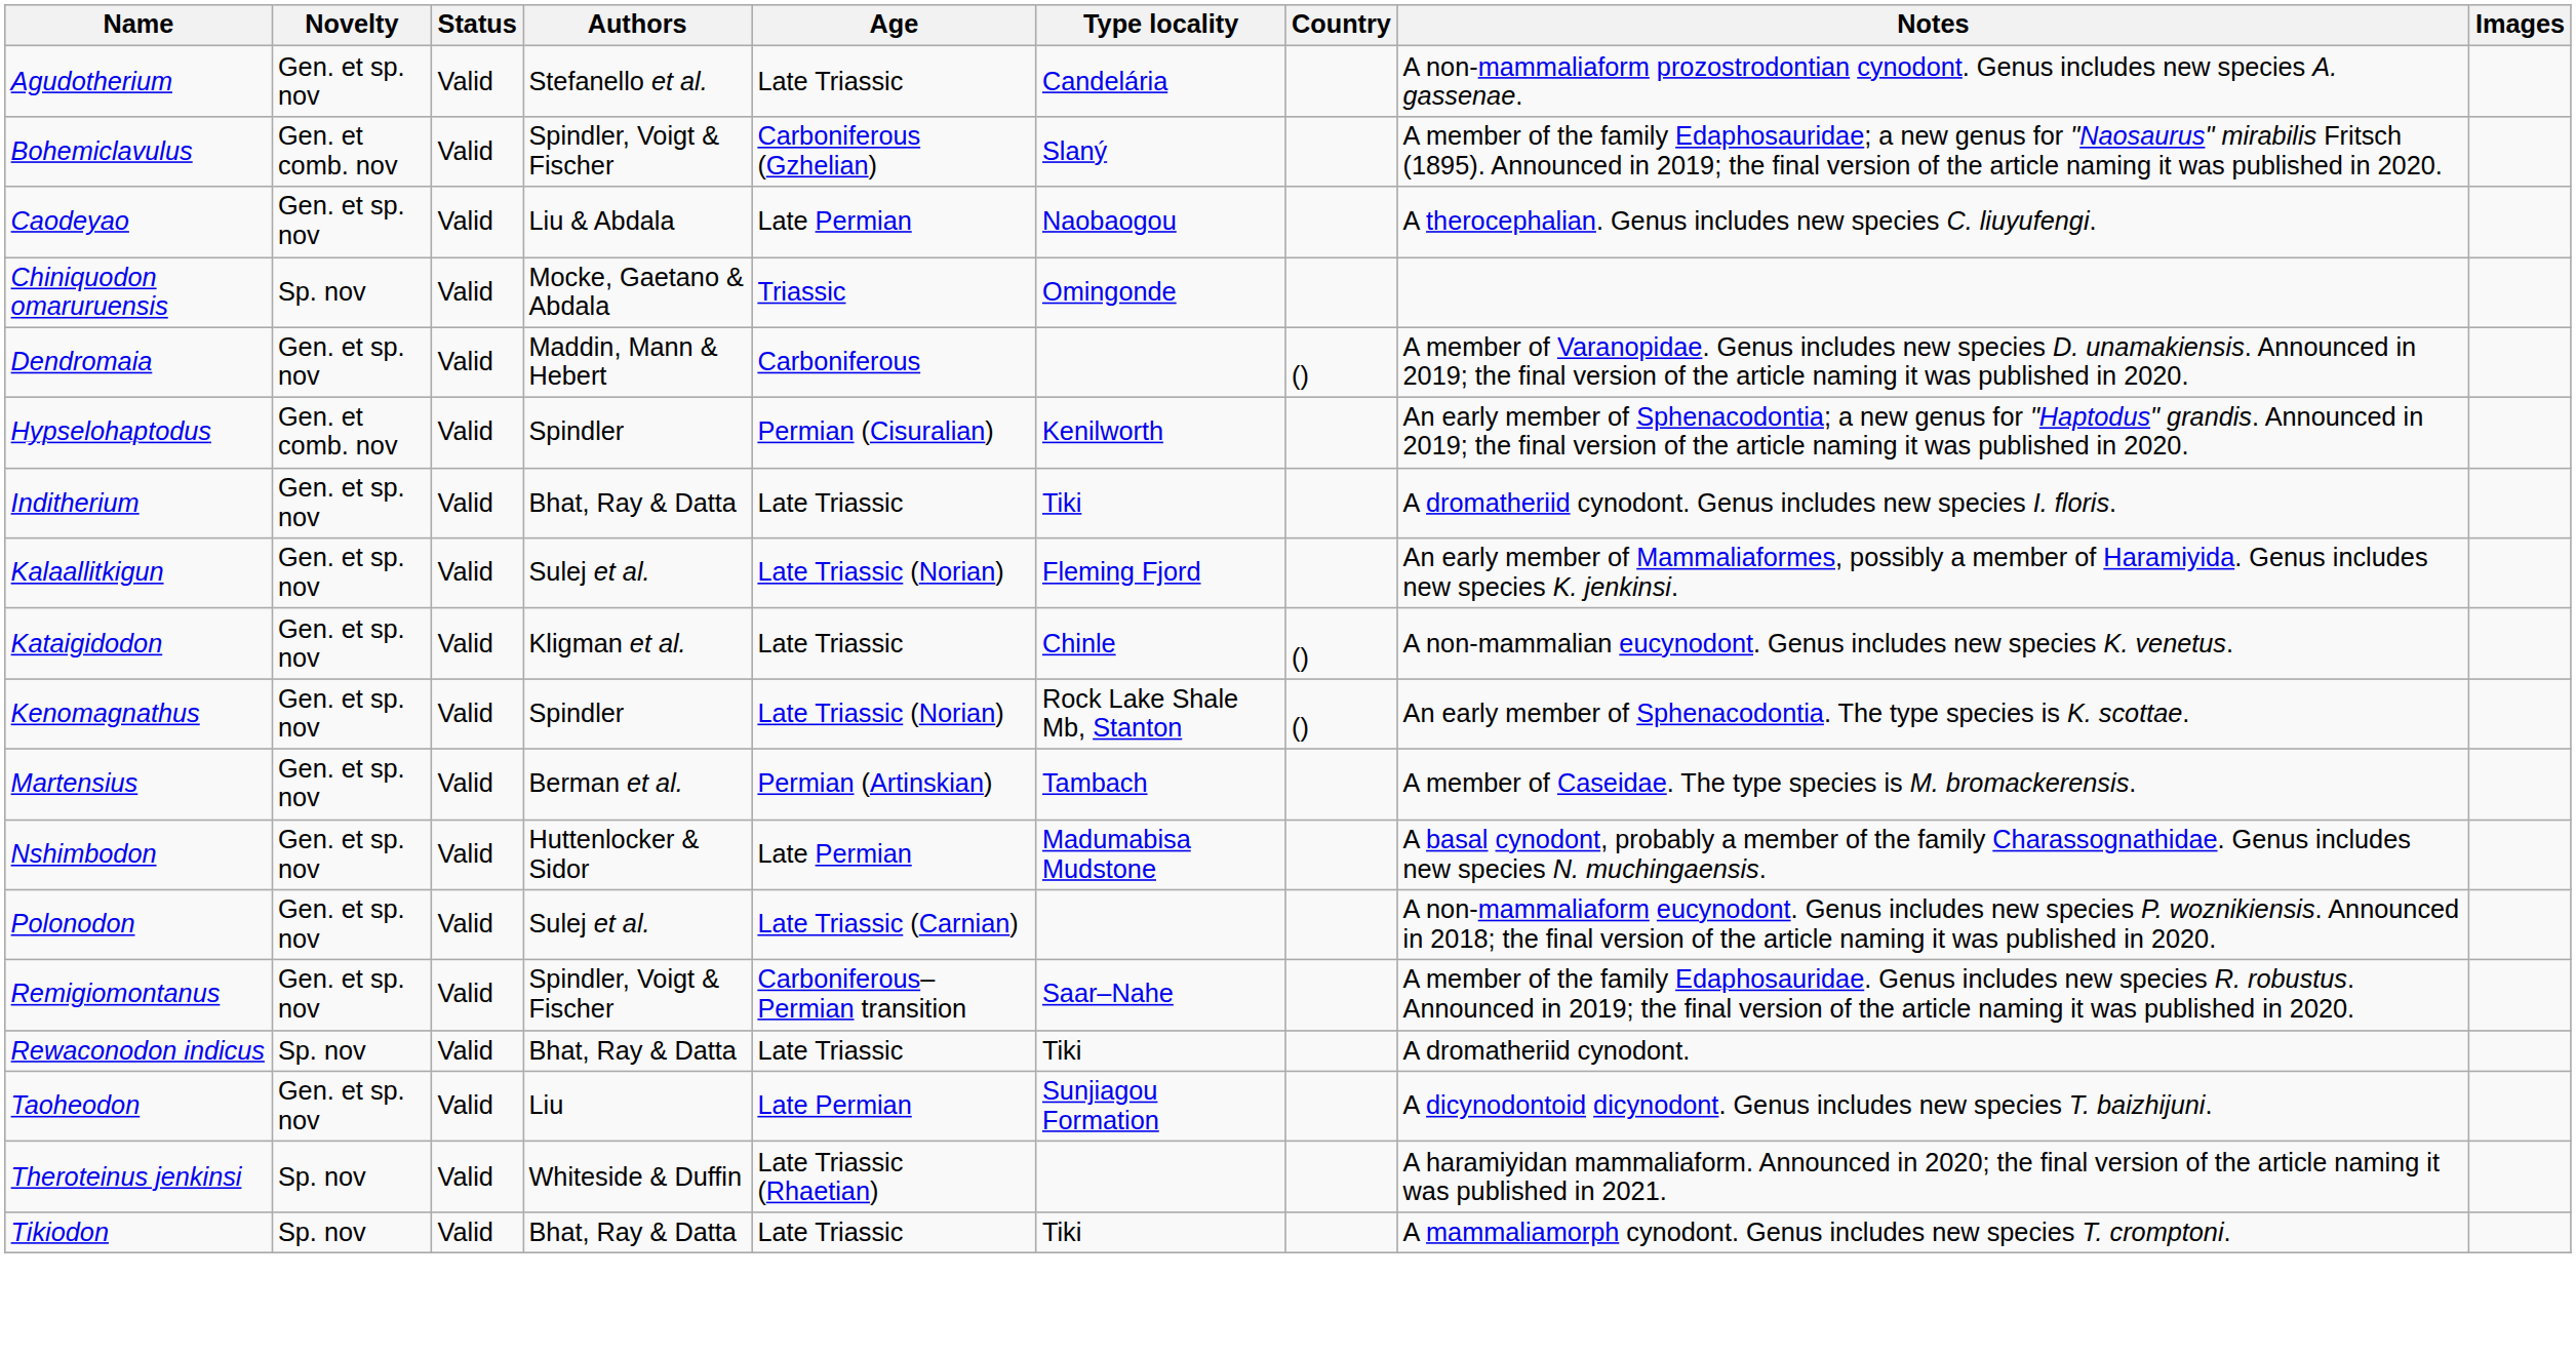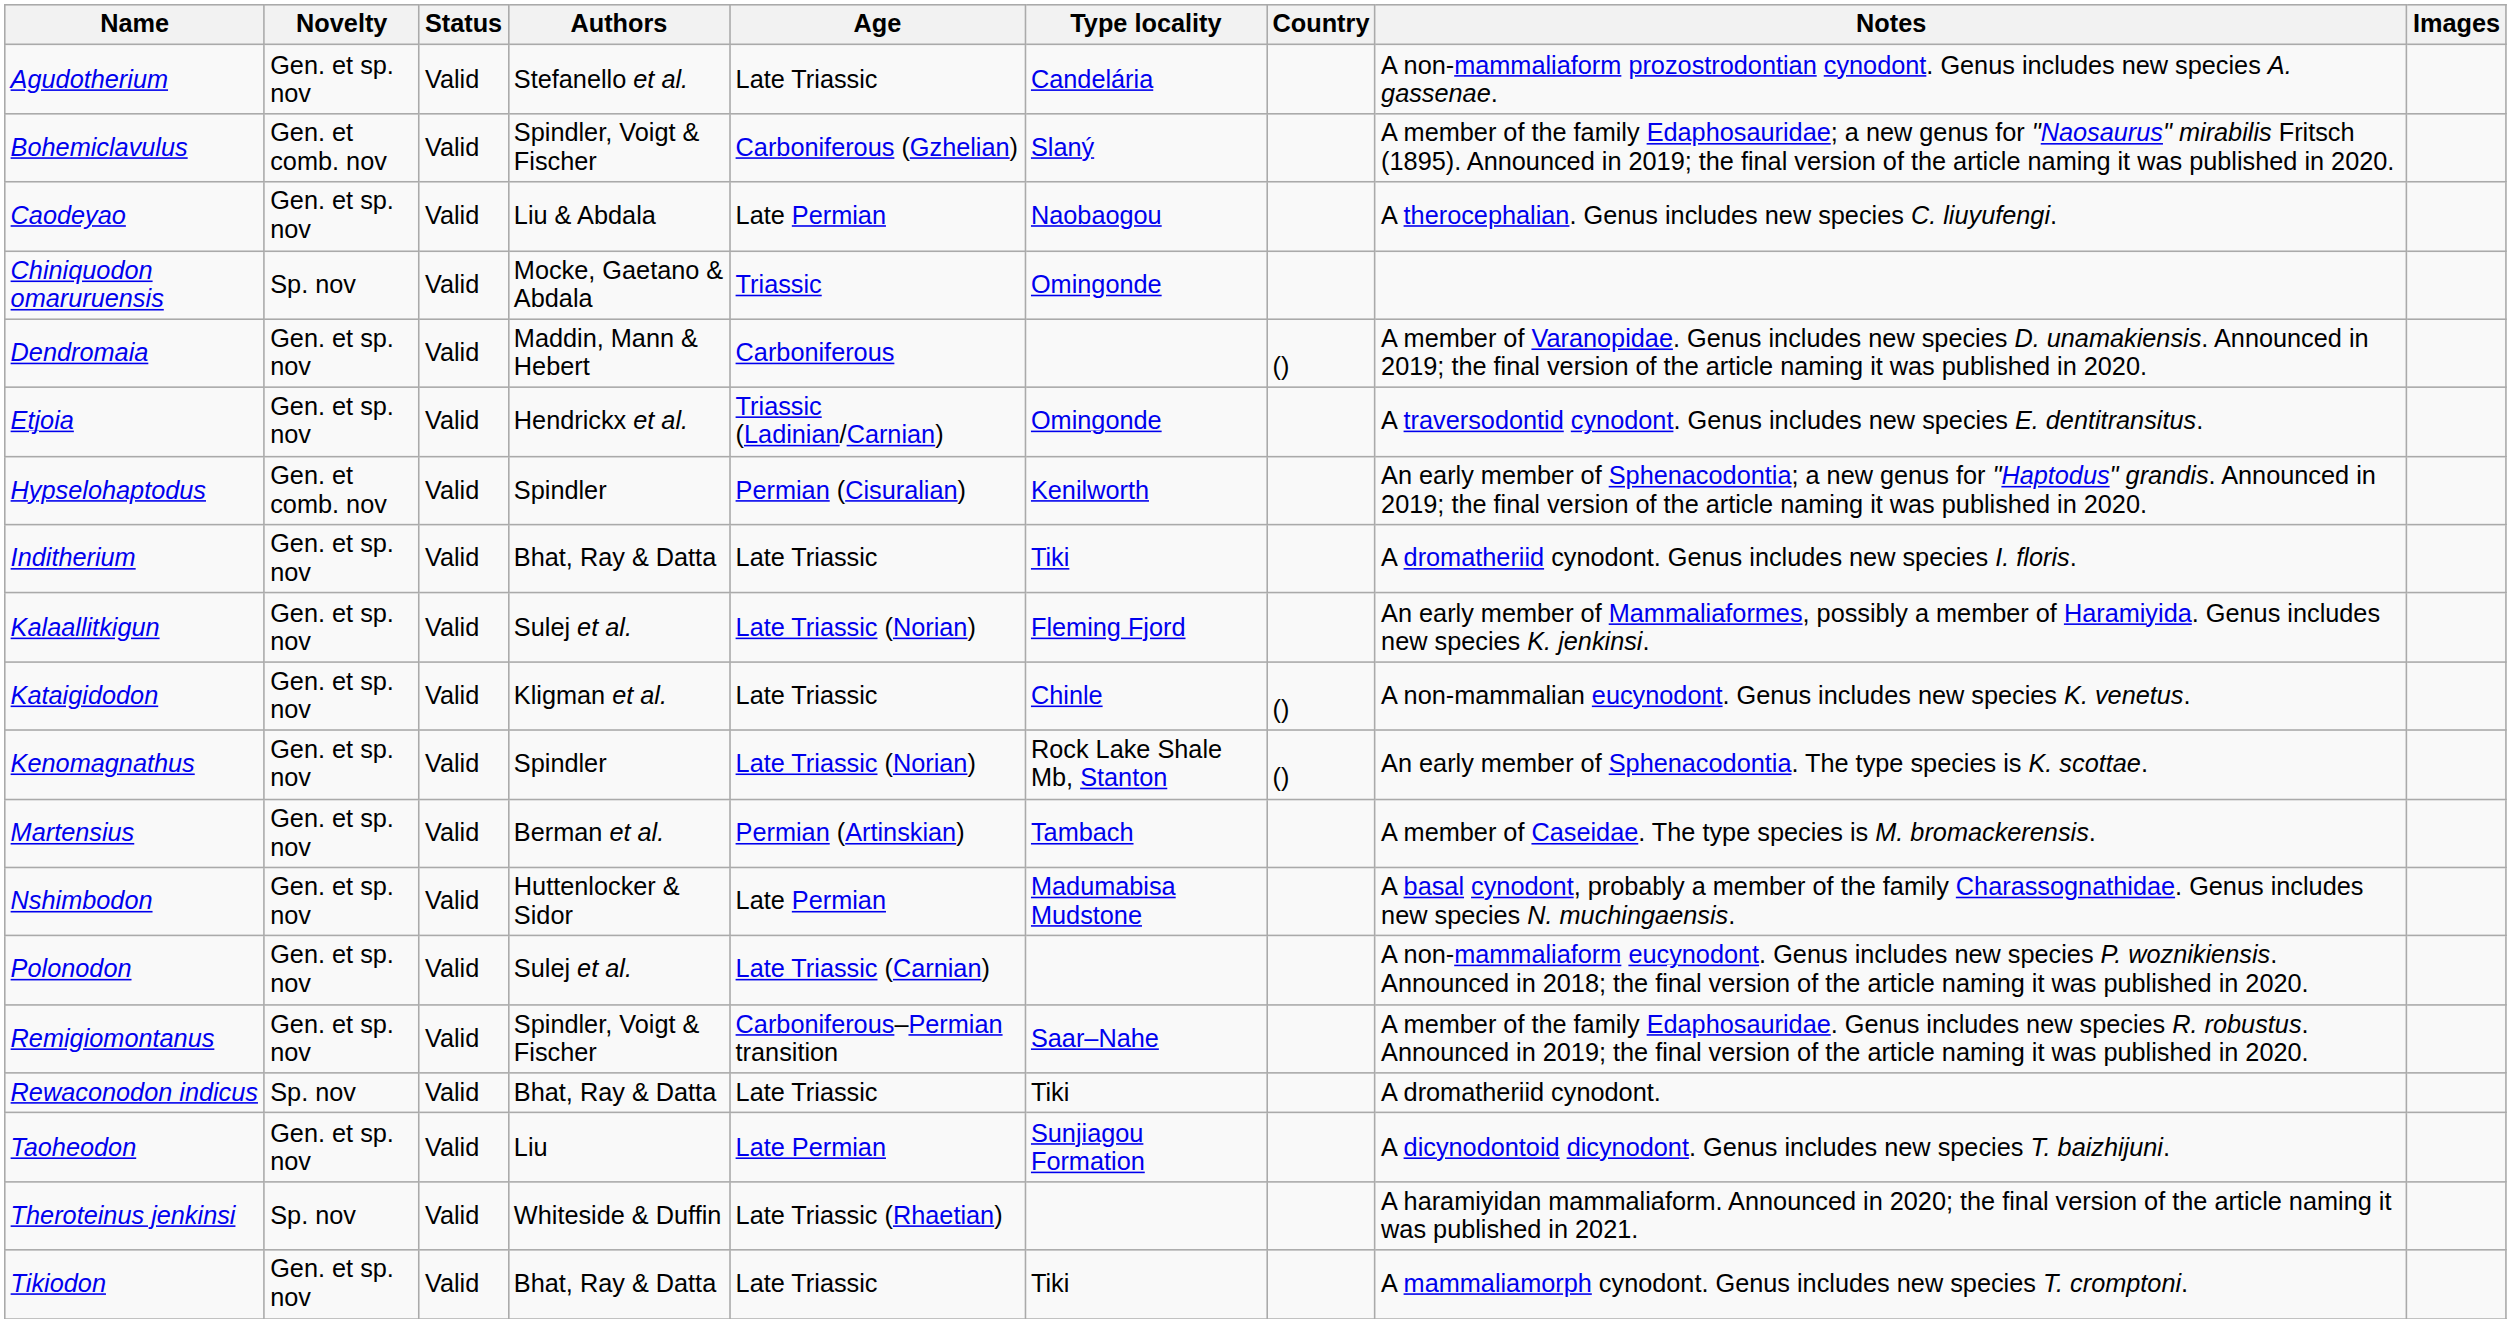+ row: Etjoia | Gen. et sp. nov | Valid | Hendrickx et al. | Triassic (Ladinian/Carnian) | Omingonde | A traversodontid cynodont. Genus includes new species E. dentitransitus.
Tikiodon | Novelty: Sp. nov -> Gen. et sp. nov
